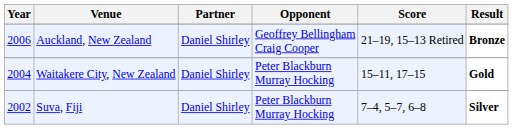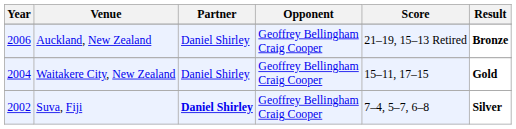Waitakere City, New Zealand | Opponent: Peter Blackburn Murray Hocking -> Geoffrey Bellingham Craig Cooper
Suva, Fiji | Partner: normal -> bold
Suva, Fiji | Opponent: Peter Blackburn Murray Hocking -> Geoffrey Bellingham Craig Cooper
